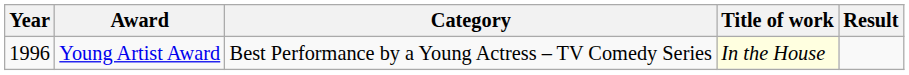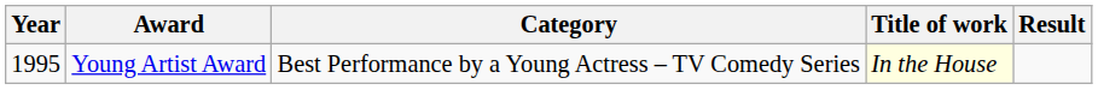Young Artist Award | Year: 1996 -> 1995
